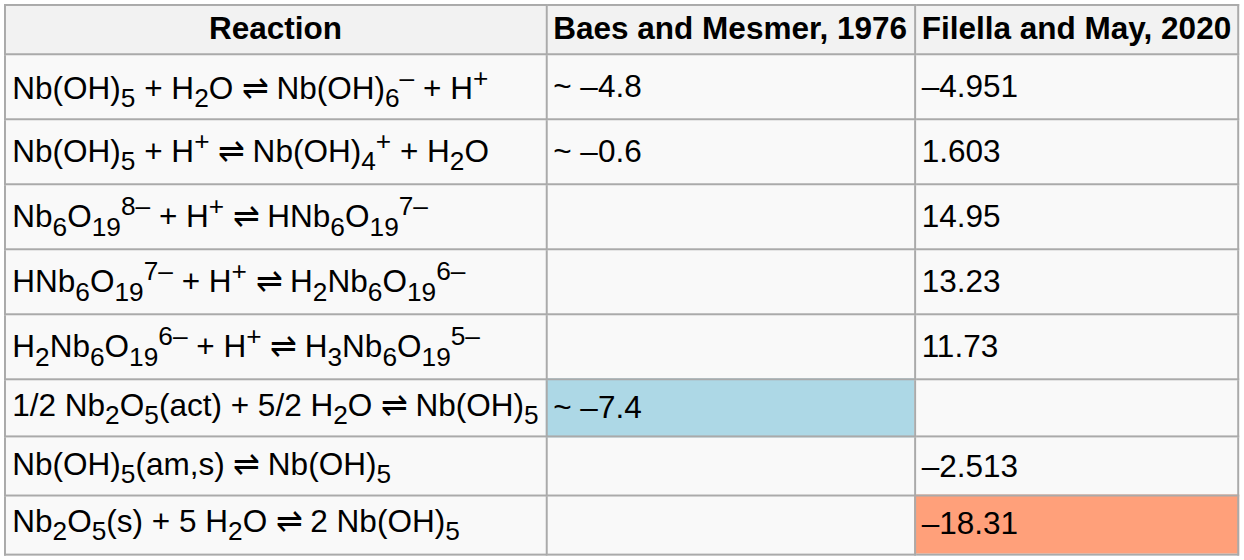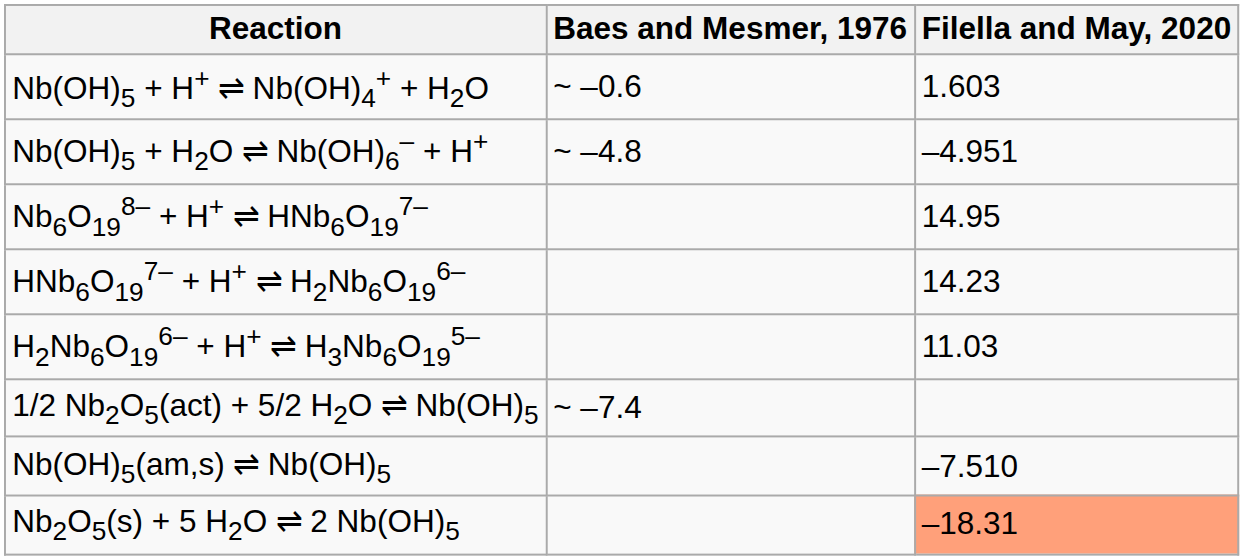rows swapped: Nb(OH)5 + H+ ⇌ Nb(OH)4+ + H2O <-> Nb(OH)5 + H2O ⇌ Nb(OH)6– + H+
HNb6O197– + H+ ⇌ H2Nb6O196– | Filella and May, 2020: 13.23 -> 14.23
H2Nb6O196– + H+ ⇌ H3Nb6O195– | Filella and May, 2020: 11.73 -> 11.03
1/2 Nb2O5(act) + 5/2 H2O ⇌ Nb(OH)5 | Baes and Mesmer, 1976: lightblue background -> no background
Nb(OH)5(am,s) ⇌ Nb(OH)5 | Filella and May, 2020: –2.513 -> –7.510
